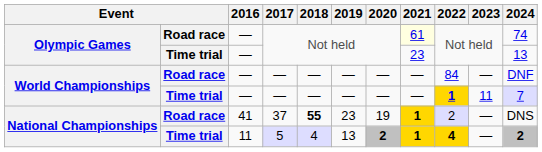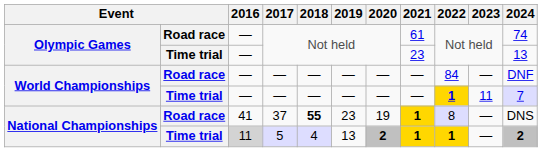Road race / Not held | 2021: lightyellow background -> no background
37 | 2022: 2 -> 8
5 | 2016: no background -> lightgrey background
5 | 2022: 4 -> 1
